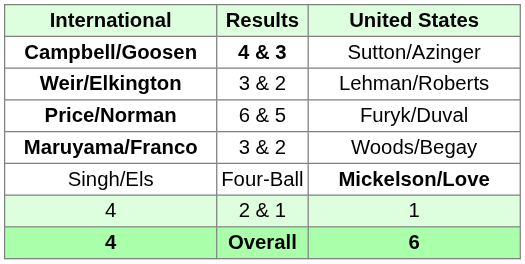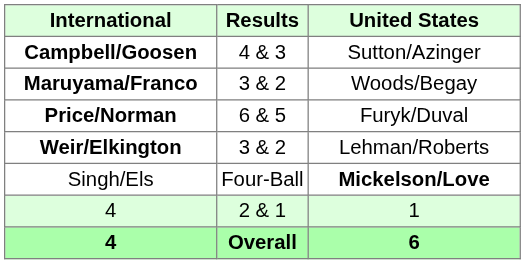Campbell/Goosen | Results: bold -> normal
rows swapped: Weir/Elkington <-> Maruyama/Franco
